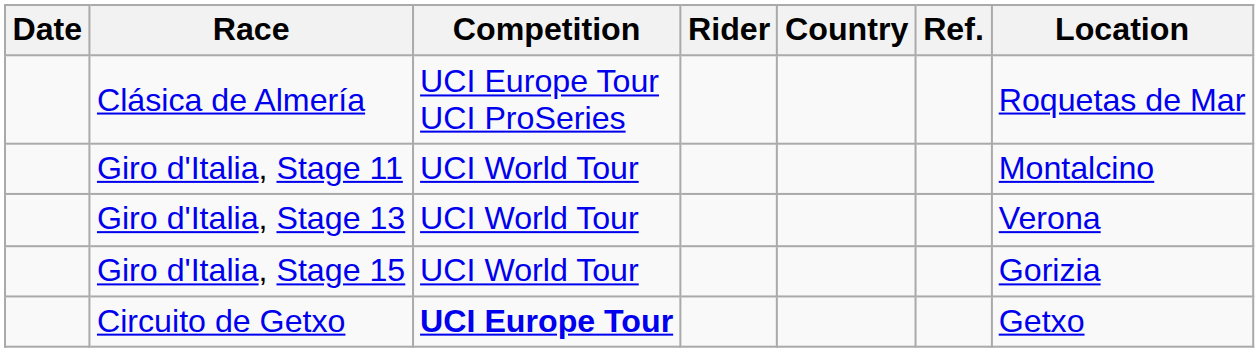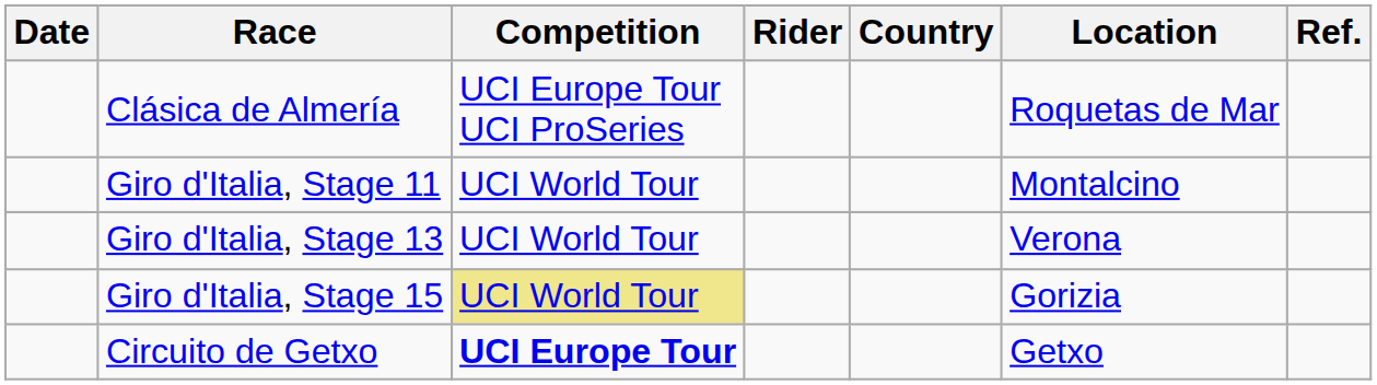columns swapped: Location <-> Ref.
Giro d'Italia, Stage 15 | Competition: no background -> khaki background
